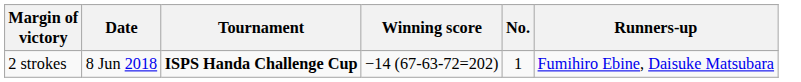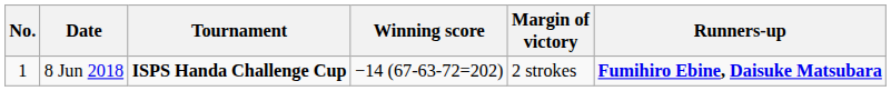columns swapped: No. <-> Margin of victory
8 Jun 2018 | Runners-up: normal -> bold
